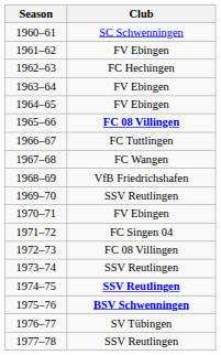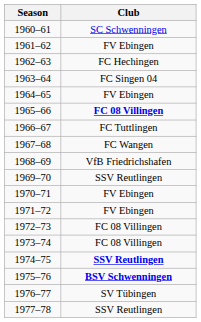1963–64 | Club: FV Ebingen -> FC Singen 04
1971–72 | Club: FC Singen 04 -> FV Ebingen
1973–74 | Club: SSV Reutlingen -> FC 08 Villingen
